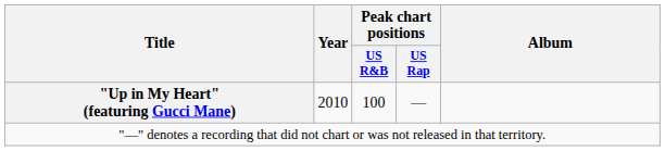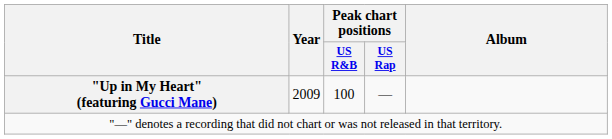"Up in My Heart" (featuring Gucci Mane) | Year: 2010 -> 2009
